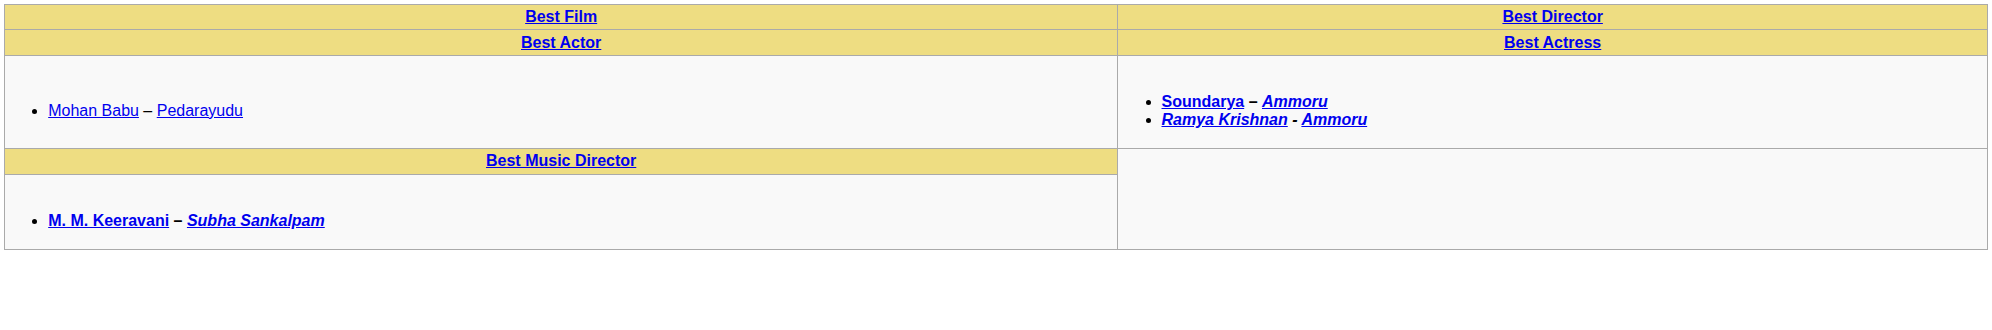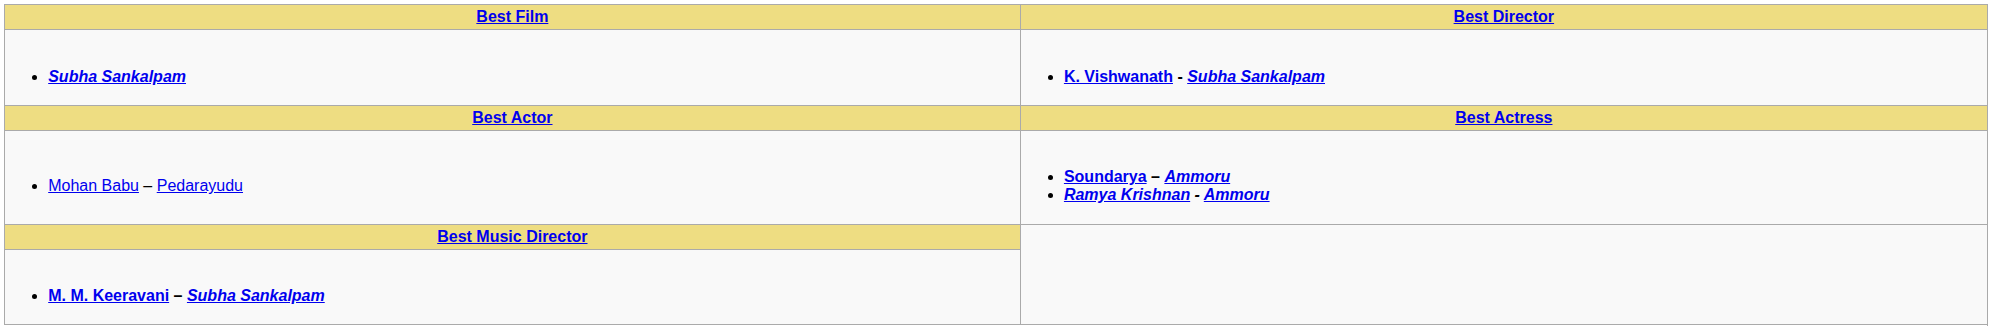+ row: Subha Sankalpam | K. Vishwanath - Subha Sankalpam
